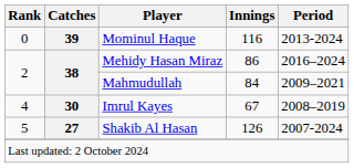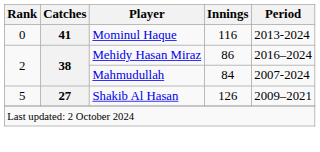Mominul Haque | Catches: 39 -> 41
Mahmudullah | Period: 2009–2021 -> 2007-2024
- row: 4 | 30 | Imrul Kayes | 67 | 2008–2019
Shakib Al Hasan | Period: 2007-2024 -> 2009–2021
